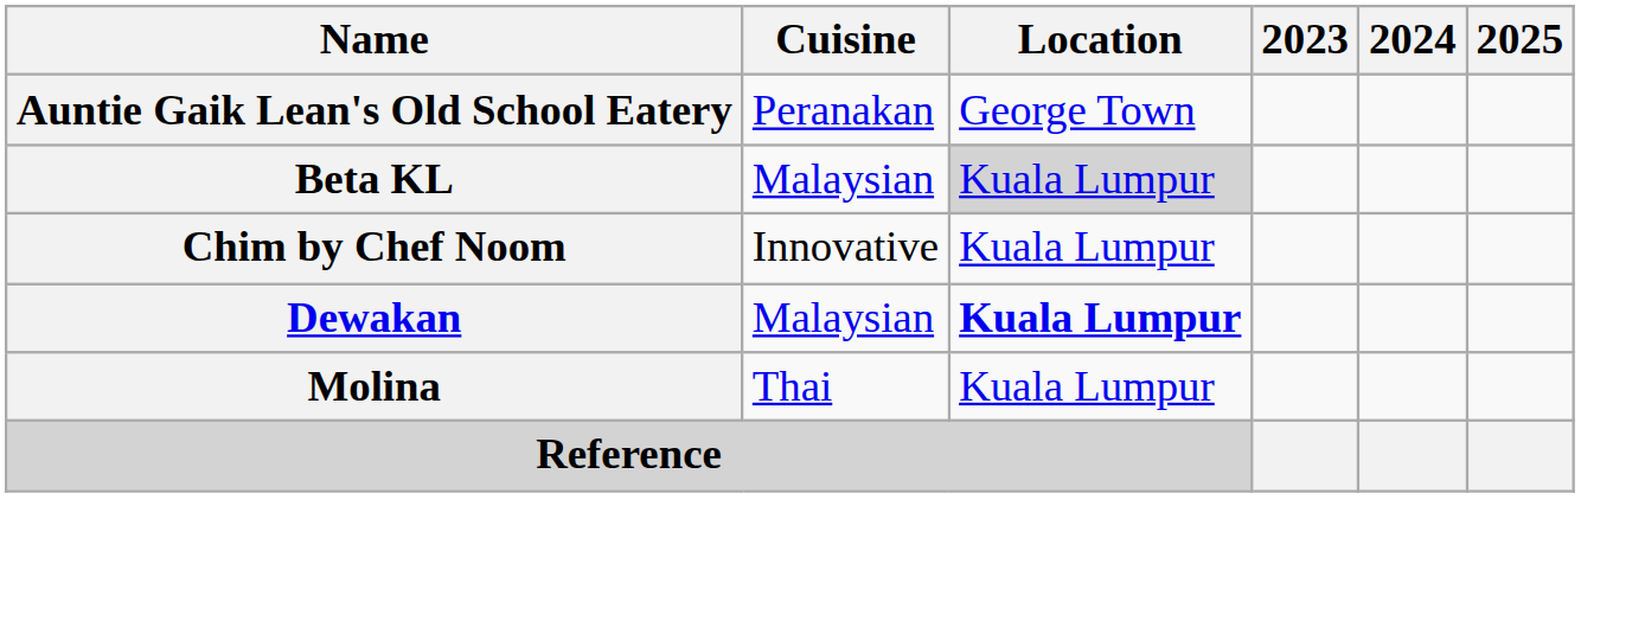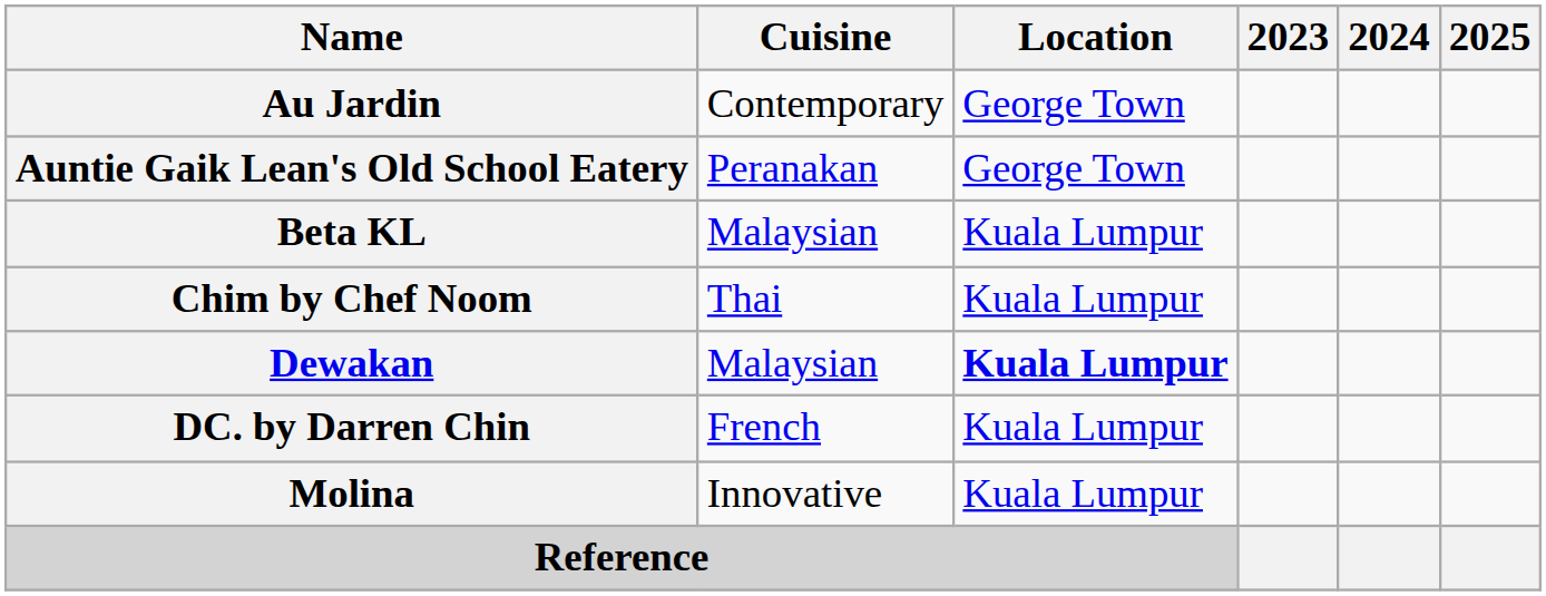+ row: Au Jardin | Contemporary | George Town
Beta KL | Location: lightgrey background -> no background
Chim by Chef Noom | Cuisine: Innovative -> Thai
+ row: DC. by Darren Chin | French | Kuala Lumpur
Molina | Cuisine: Thai -> Innovative
